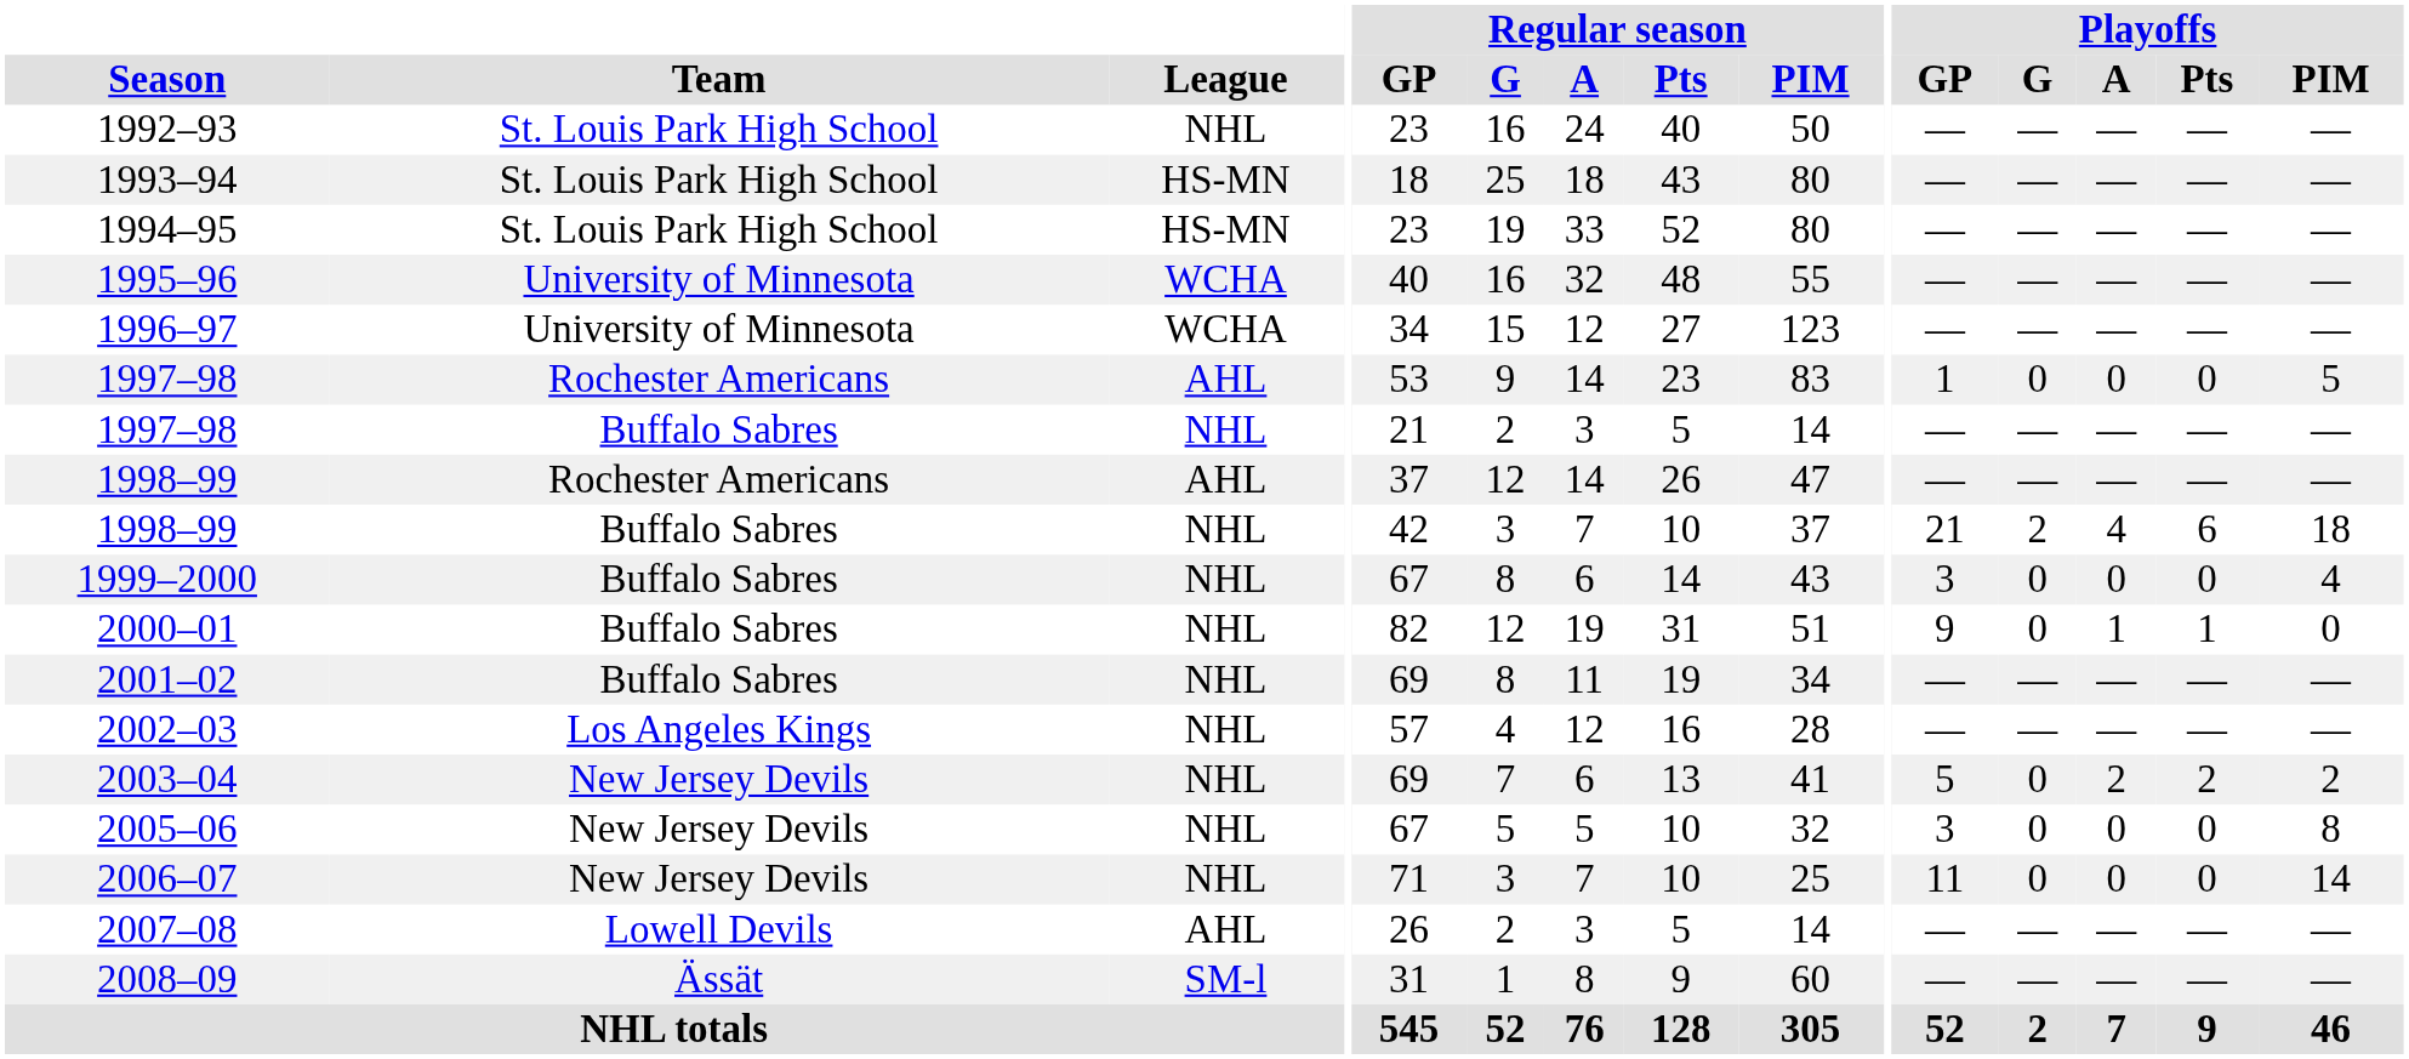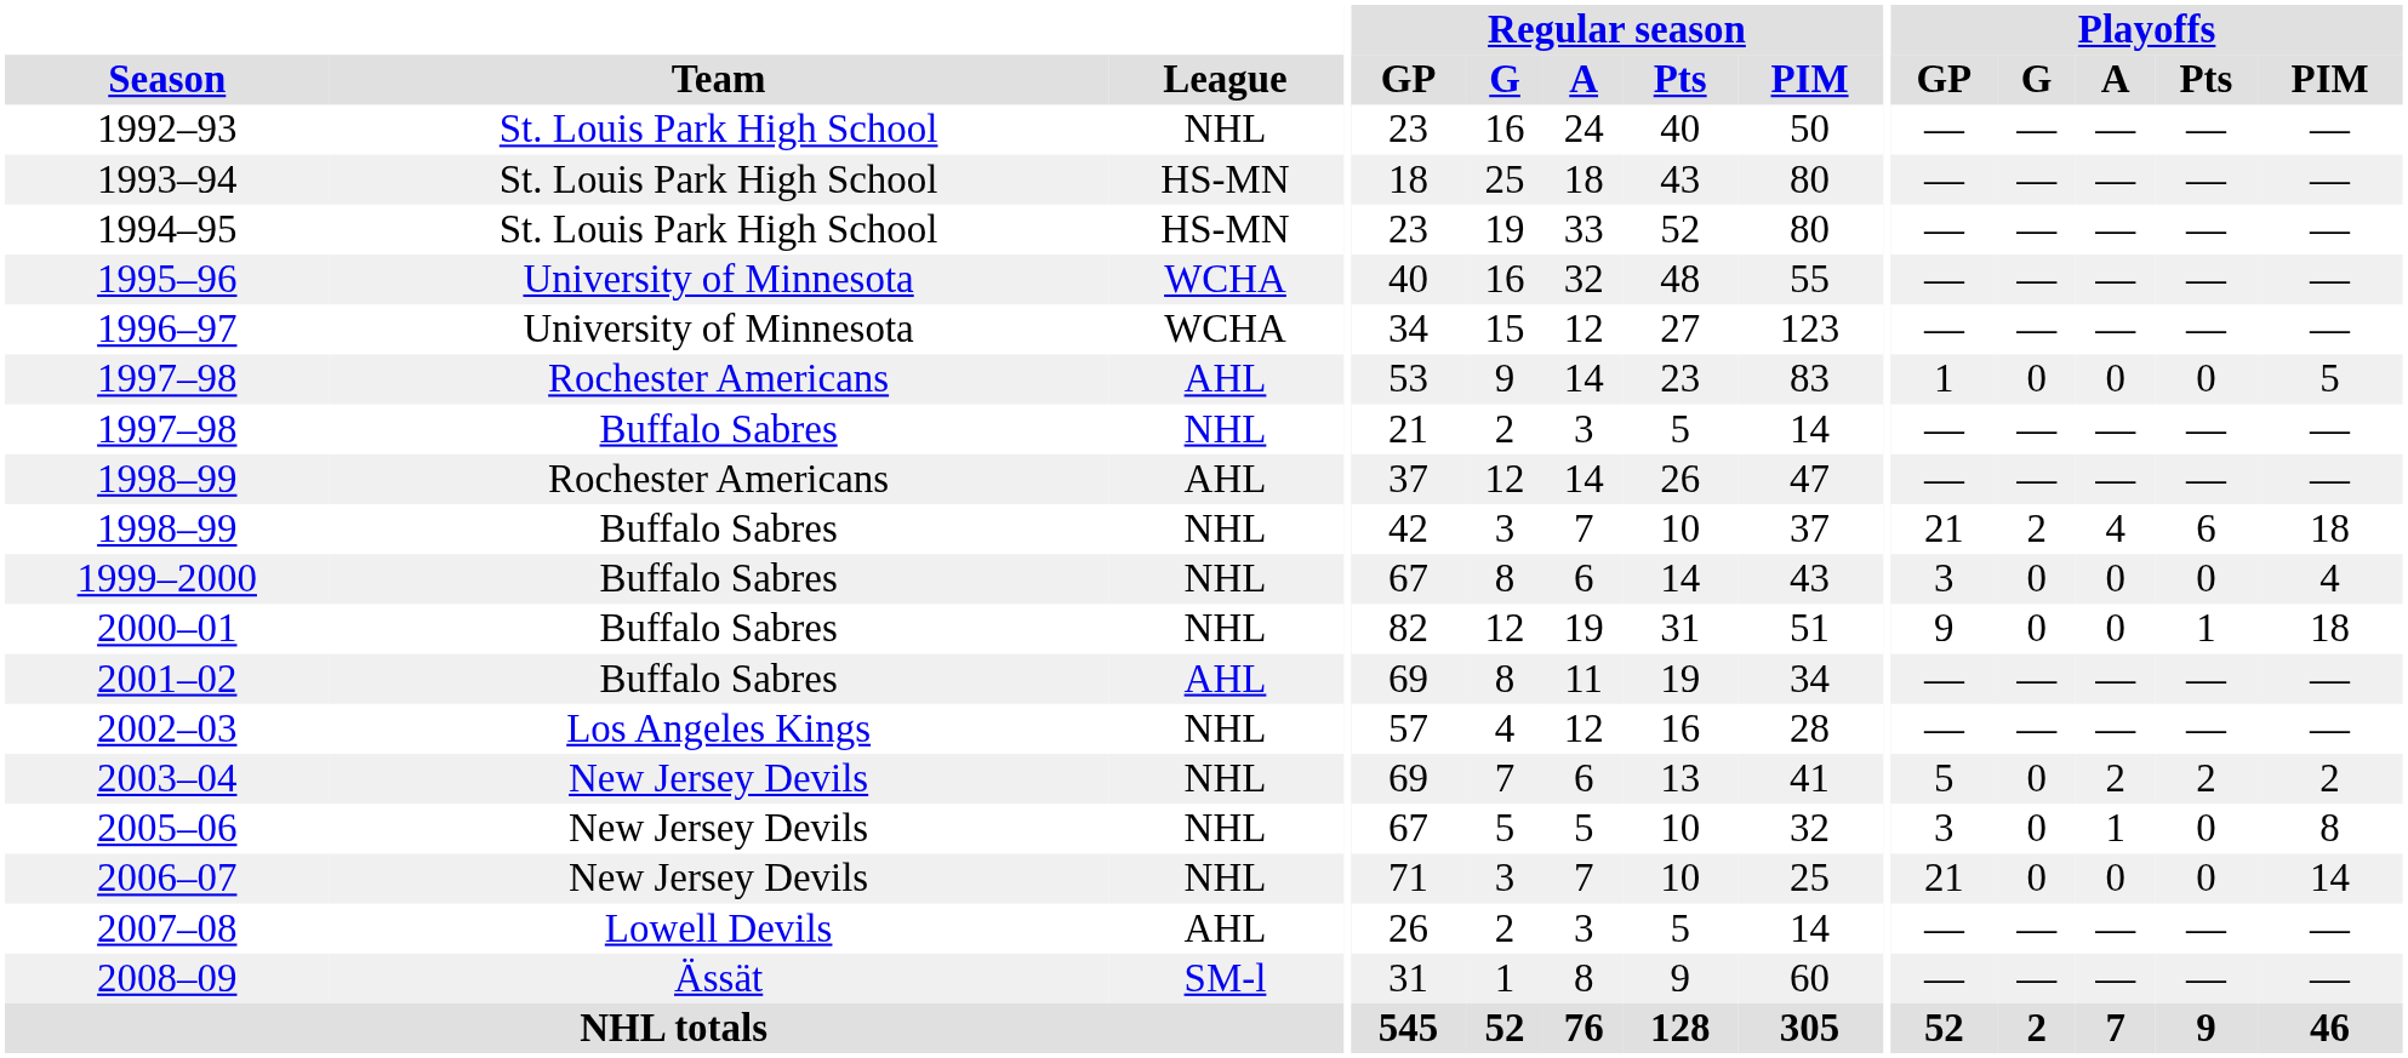2000–01 | Playoffs / A: 1 -> 0
2000–01 | Playoffs / PIM: 0 -> 18
2001–02 | League: NHL -> AHL
2005–06 | Playoffs / A: 0 -> 1
2006–07 | Playoffs / GP: 11 -> 21
